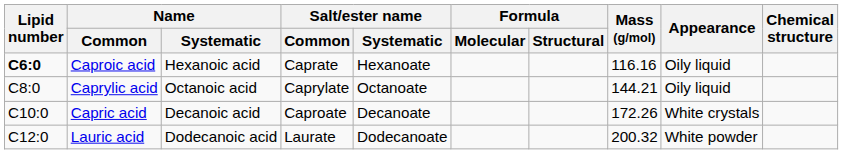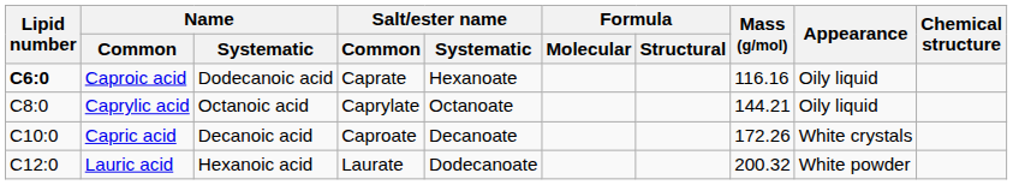Caproic acid | Name / Systematic: Hexanoic acid -> Dodecanoic acid
Lauric acid | Name / Systematic: Dodecanoic acid -> Hexanoic acid
